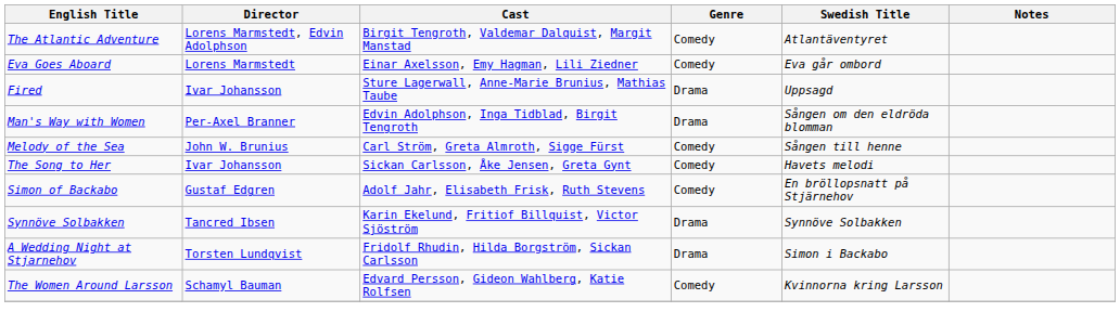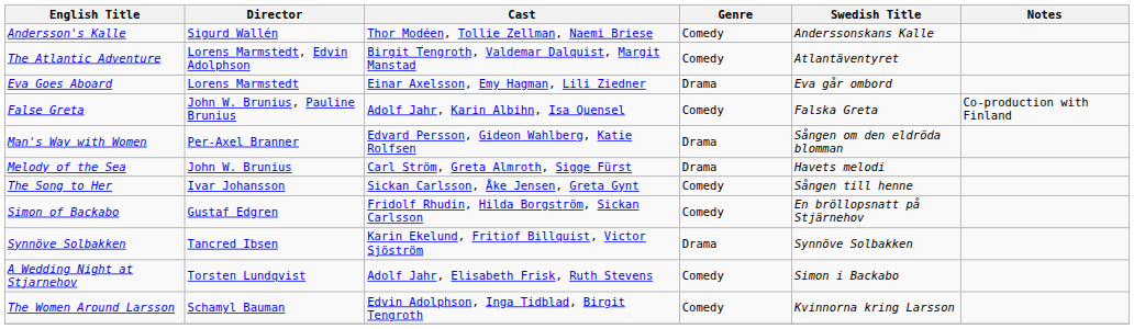+ row: Andersson's Kalle | Sigurd Wallén | Thor Modéen, Tollie Zellman, Naemi Briese | Comedy | Anderssonskans Kalle
Eva Goes Aboard | Genre: Comedy -> Drama
+ row: False Greta | John W. Brunius, Pauline Brunius | Adolf Jahr, Karin Albihn, Isa Quensel | Comedy | Falska Greta | Co-production with Finland
- row: Fired | Ivar Johansson | Sture Lagerwall, Anne-Marie Brunius, Mathias Taube | Drama | Uppsagd
Man's Way with Women | Cast: Edvin Adolphson, Inga Tidblad, Birgit Tengroth -> Edvard Persson, Gideon Wahlberg, Katie Rolfsen
Melody of the Sea | Genre: Comedy -> Drama
Melody of the Sea | Swedish Title: Sången till henne -> Havets melodi
The Song to Her | Swedish Title: Havets melodi -> Sången till henne
Simon of Backabo | Cast: Adolf Jahr, Elisabeth Frisk, Ruth Stevens -> Fridolf Rhudin, Hilda Borgström, Sickan Carlsson
A Wedding Night at Stjarnehov | Cast: Fridolf Rhudin, Hilda Borgström, Sickan Carlsson -> Adolf Jahr, Elisabeth Frisk, Ruth Stevens
A Wedding Night at Stjarnehov | Genre: Drama -> Comedy
The Women Around Larsson | Cast: Edvard Persson, Gideon Wahlberg, Katie Rolfsen -> Edvin Adolphson, Inga Tidblad, Birgit Tengroth
